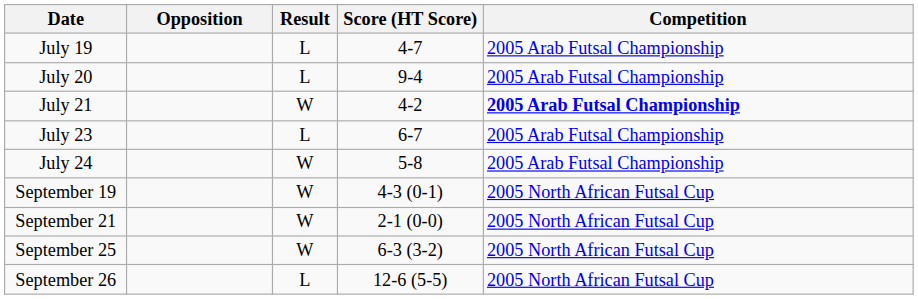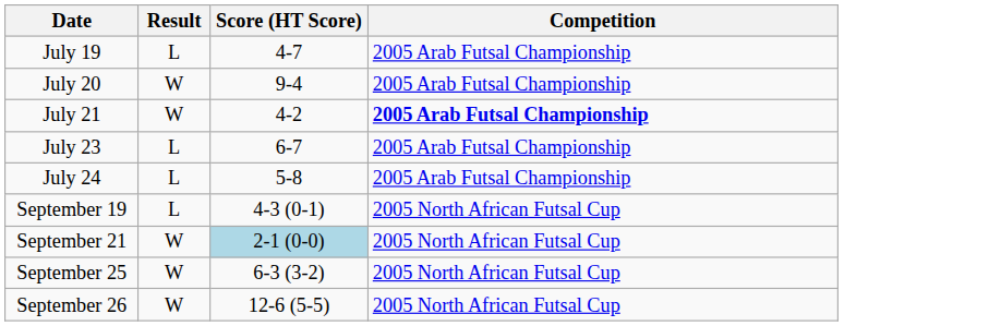- column: Opposition
July 20 | Result: L -> W
July 24 | Result: W -> L
September 19 | Result: W -> L
September 21 | Score (HT Score): no background -> lightblue background
September 26 | Result: L -> W
